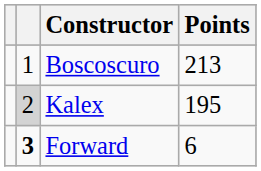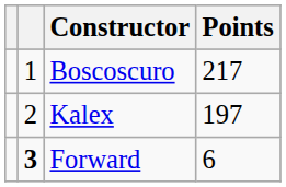Boscoscuro | Points: 213 -> 217
Kalex | column 2: lightgrey background -> no background
Kalex | Points: 195 -> 197
